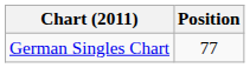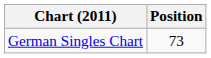German Singles Chart | Position: 77 -> 73
